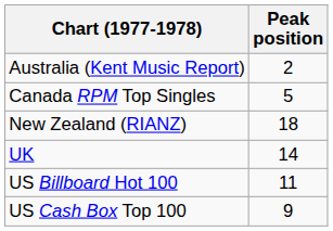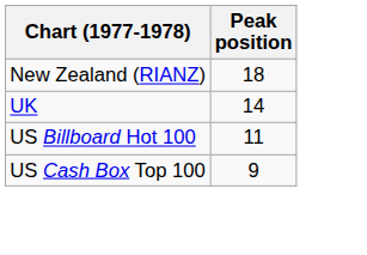- row: Australia (Kent Music Report) | 2
- row: Canada RPM Top Singles | 5
